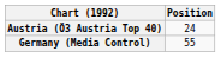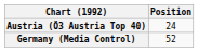Germany (Media Control) | Position: 55 -> 52
